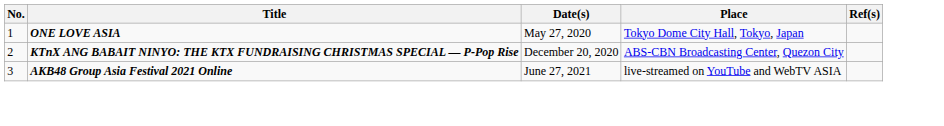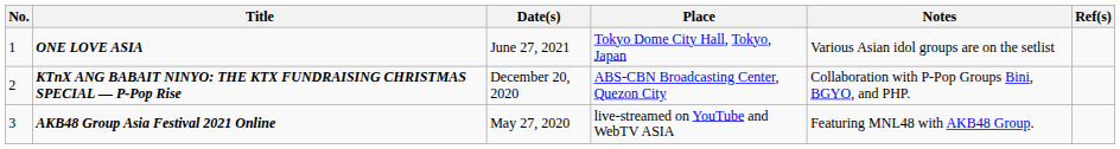+ column: Notes | Various Asian idol groups are on the setlist | Collaboration with P-Pop Groups Bini, BGYO, and PHP. | Featuring MNL48 with AKB48 Group.
ONE LOVE ASIA | Date(s): May 27, 2020 -> June 27, 2021
AKB48 Group Asia Festival 2021 Online | Date(s): June 27, 2021 -> May 27, 2020
